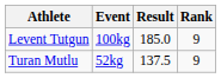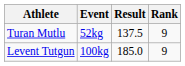rows swapped: Turan Mutlu <-> Levent Tutgun
